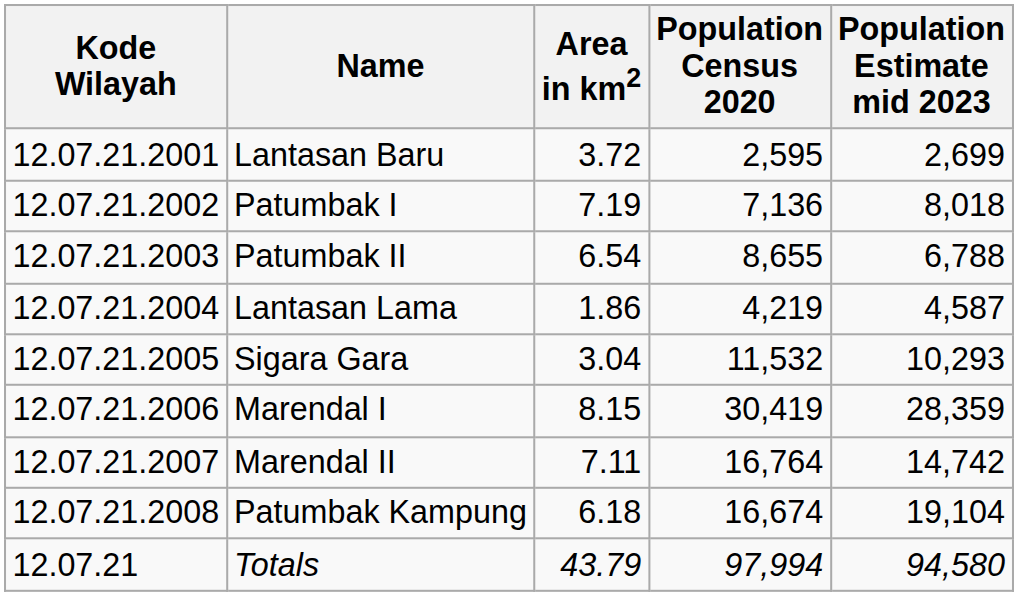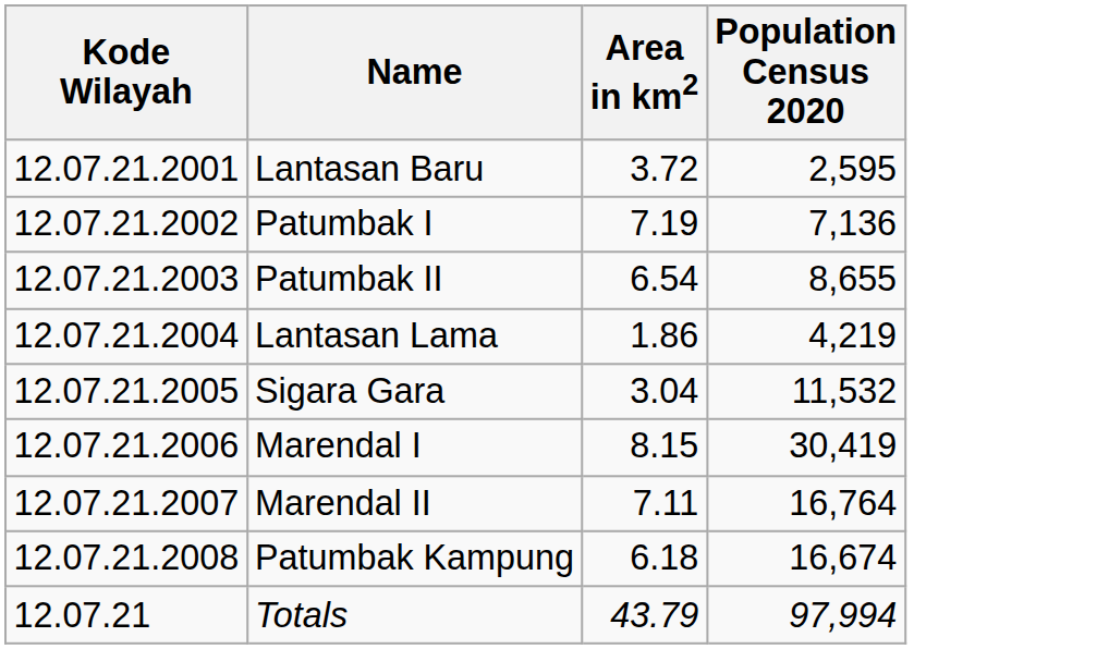- column: Population Estimate mid 2023 | 2,699 | 8,018 | 6,788 | 4,587 | 10,293 | 28,359 | 14,742 | 19,104 | 94,580
